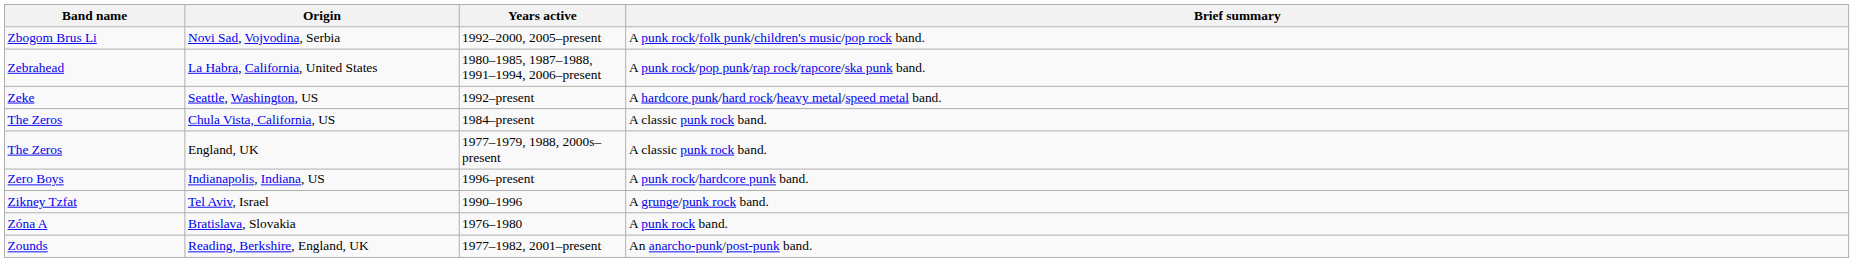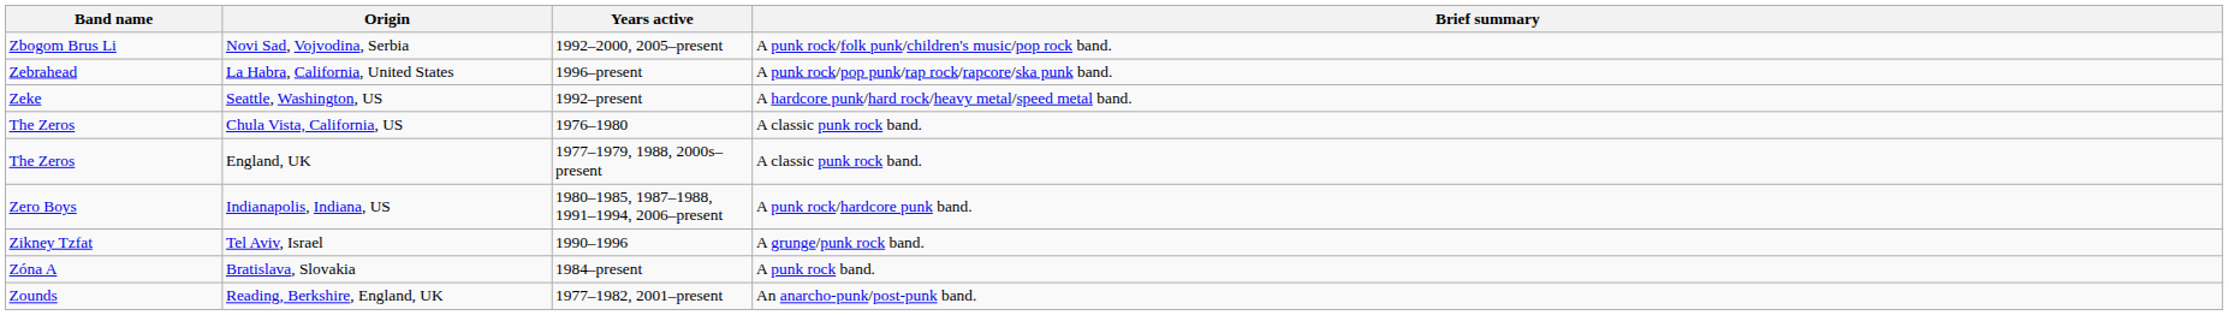La Habra, California, United States | Years active: 1980–1985, 1987–1988, 1991–1994, 2006–present -> 1996–present
Chula Vista, California, US | Years active: 1984–present -> 1976–1980
Indianapolis, Indiana, US | Years active: 1996–present -> 1980–1985, 1987–1988, 1991–1994, 2006–present
Bratislava, Slovakia | Years active: 1976–1980 -> 1984–present
